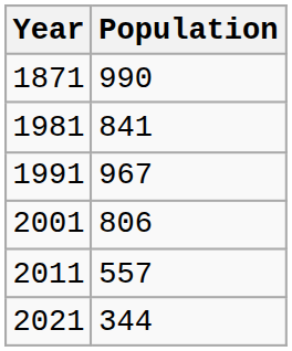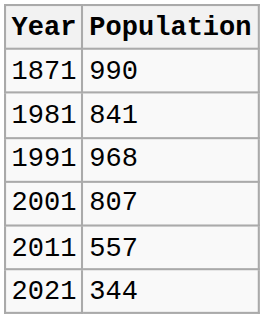1991 | Population: 967 -> 968
2001 | Population: 806 -> 807
